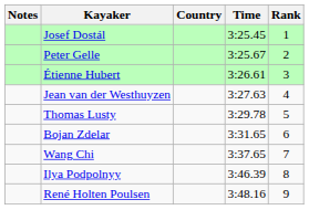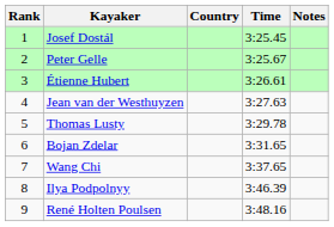columns swapped: Rank <-> Notes
